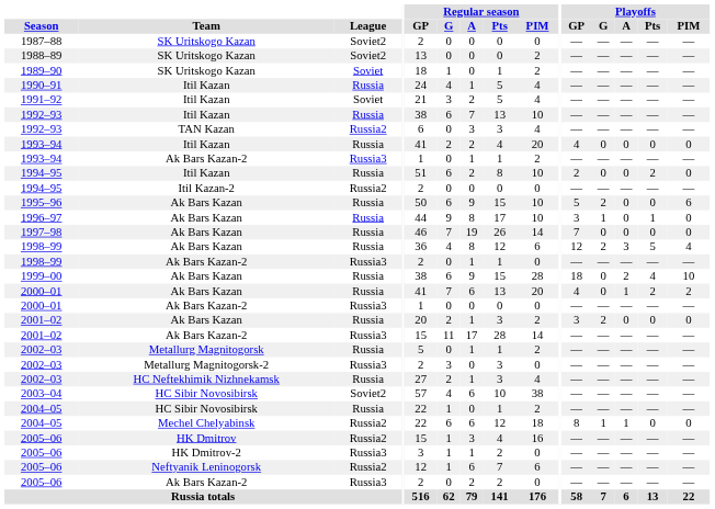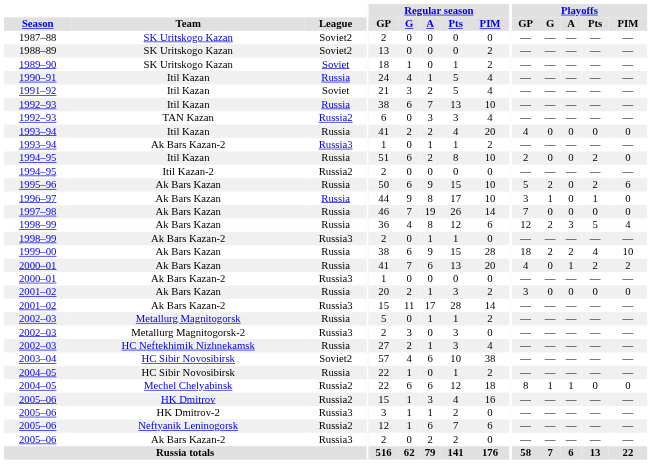1995–96 | Playoffs / Pts: 0 -> 2
1999–00 | Playoffs / G: 0 -> 2
2001–02 / Ak Bars Kazan | Playoffs / G: 2 -> 0
